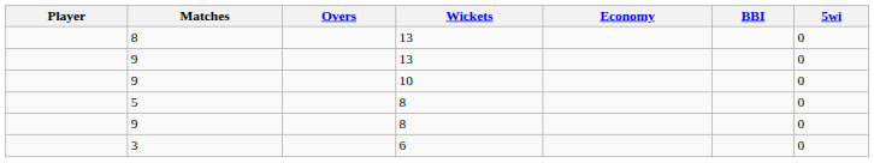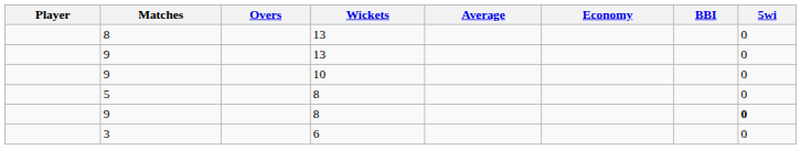+ column: Average
9 / 8 | 5wi: normal -> bold
